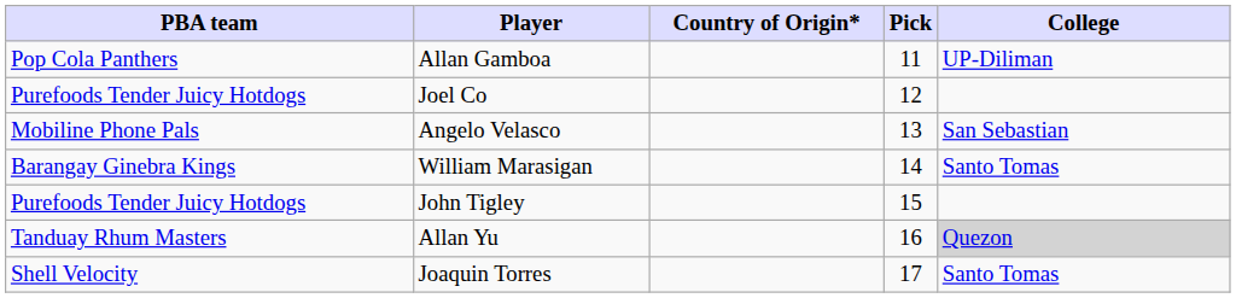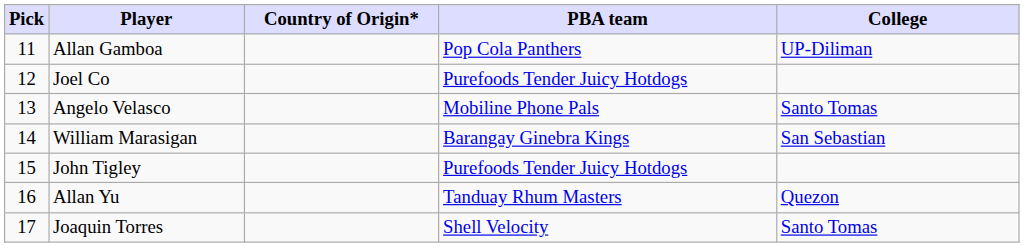columns swapped: Pick <-> PBA team
Angelo Velasco | College: San Sebastian -> Santo Tomas
William Marasigan | College: Santo Tomas -> San Sebastian
Allan Yu | College: lightgrey background -> no background
